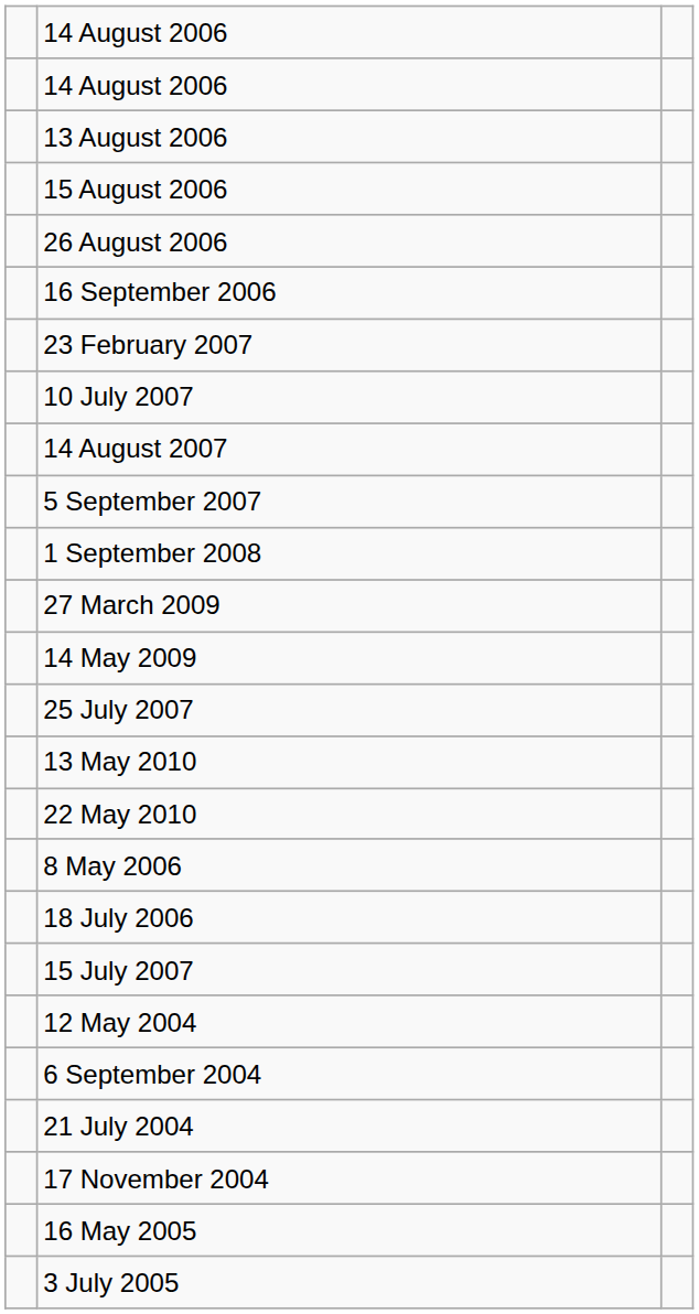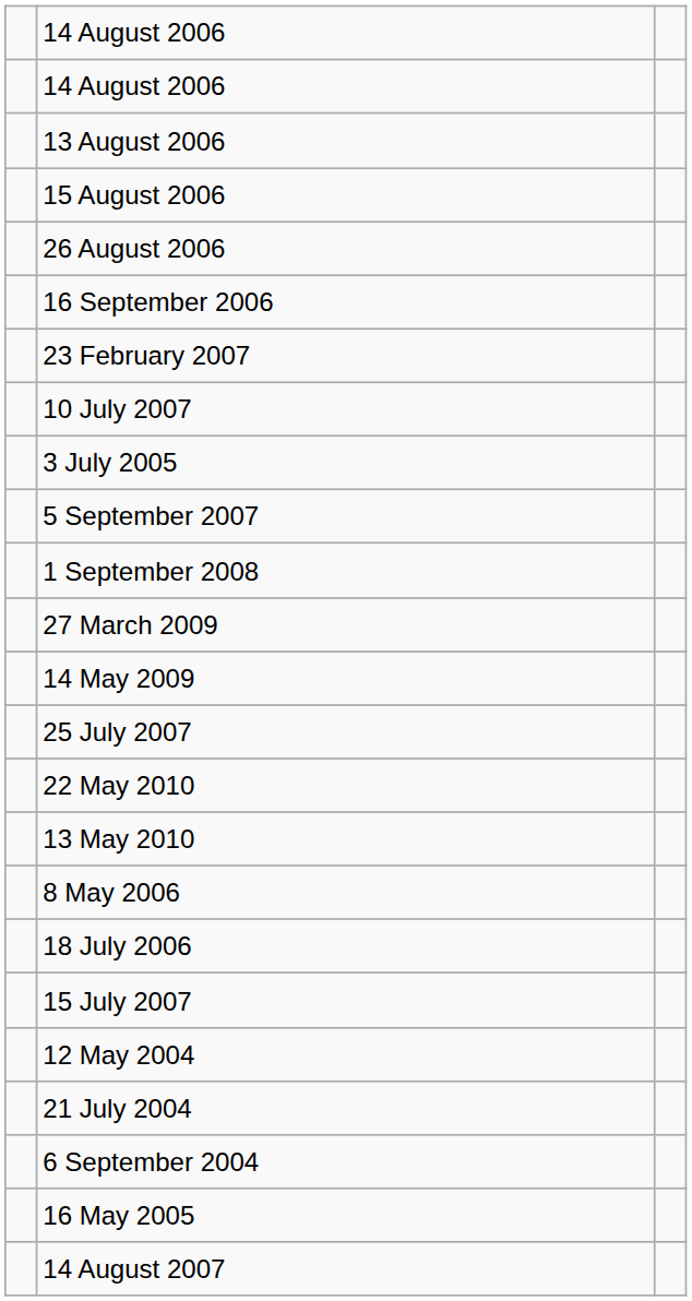rows swapped: 14 August 2007 <-> 3 July 2005
rows swapped: 13 May 2010 <-> 22 May 2010
rows swapped: 21 July 2004 <-> 6 September 2004
- row: 17 November 2004
